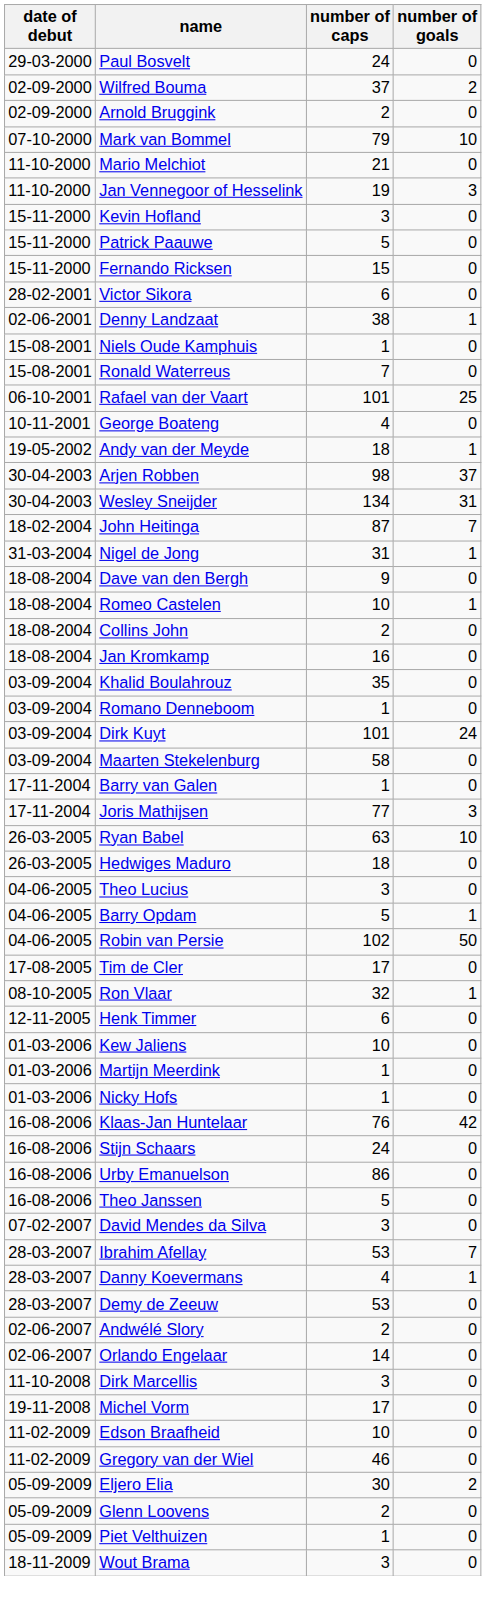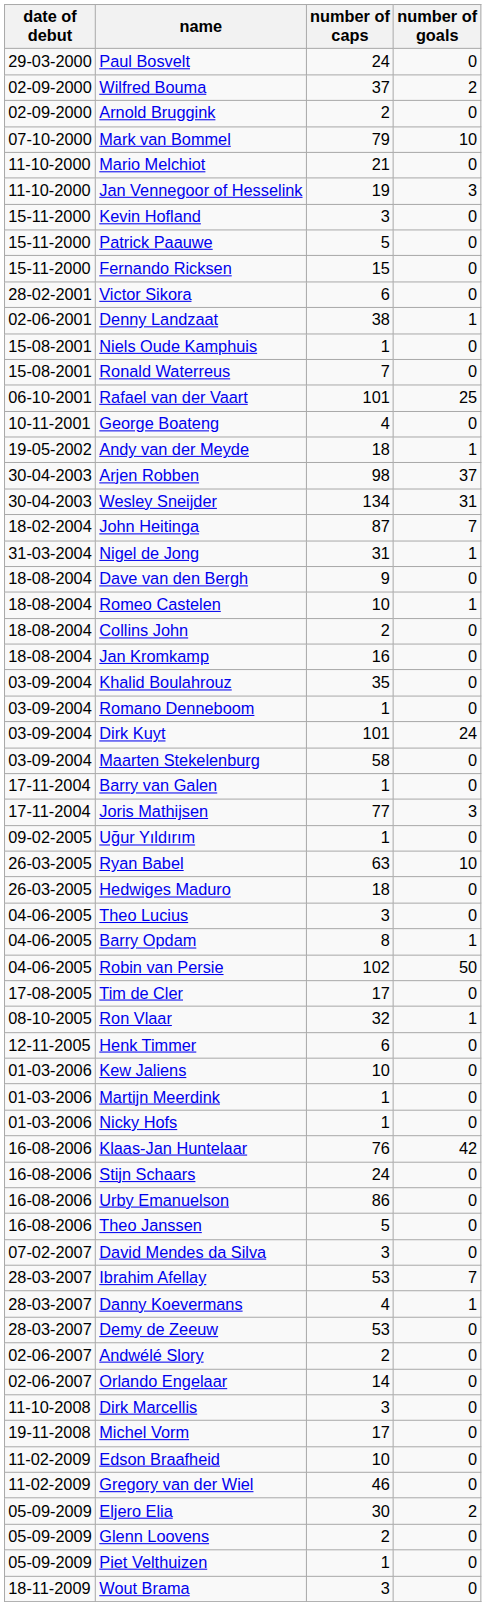+ row: 09-02-2005 | Uğur Yıldırım | 1 | 0
Barry Opdam | number of caps: 5 -> 8
